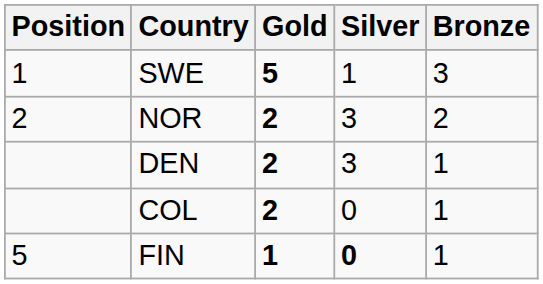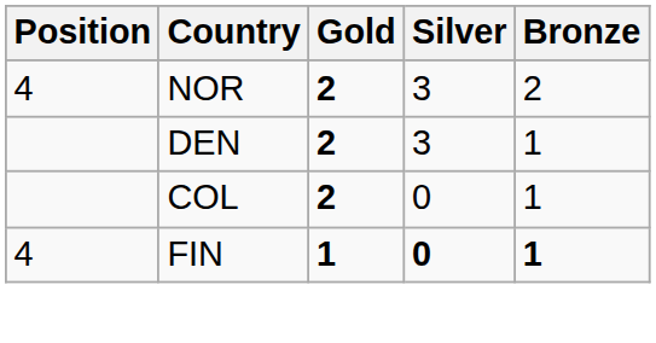- row: 1 | SWE | 5 | 1 | 3
NOR | Position: 2 -> 4
FIN | Position: 5 -> 4
FIN | Bronze: normal -> bold
